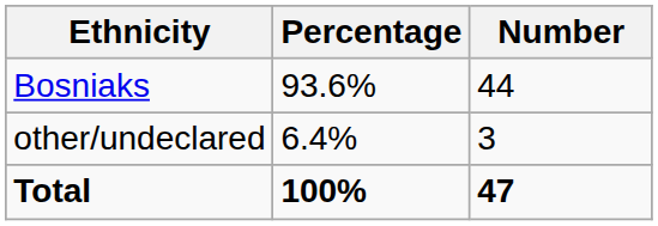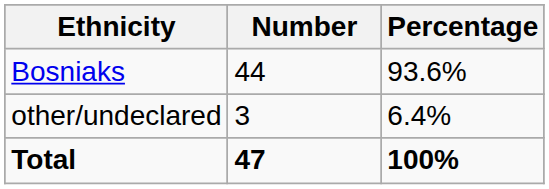columns swapped: Number <-> Percentage
